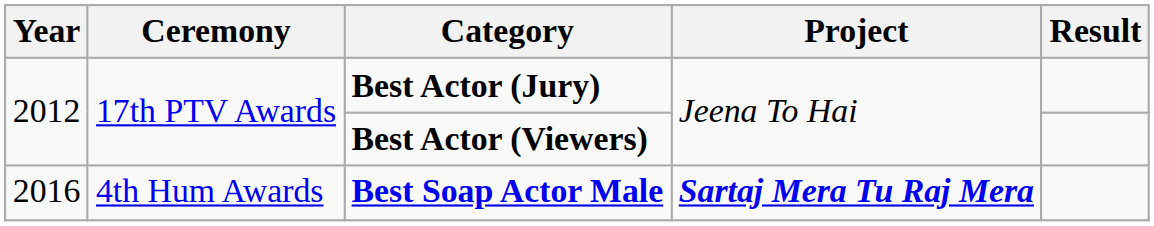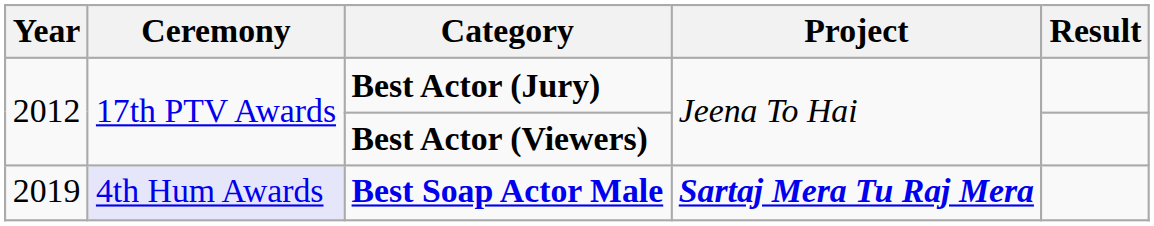Best Soap Actor Male | Year: 2016 -> 2019
Best Soap Actor Male | Ceremony: no background -> lavender background
